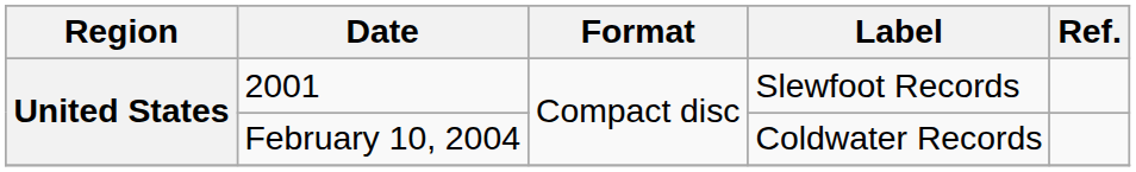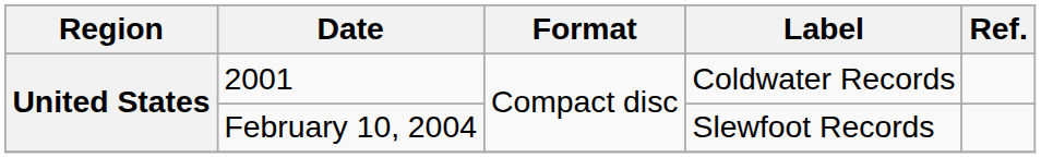2001 | Label: Slewfoot Records -> Coldwater Records
February 10, 2004 | Label: Coldwater Records -> Slewfoot Records
